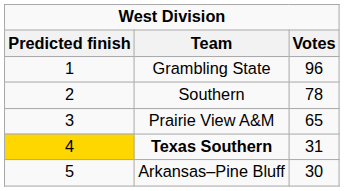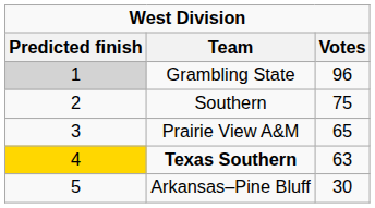Grambling State | Predicted finish: no background -> lightgrey background
Southern | Votes: 78 -> 75
Texas Southern | Votes: 31 -> 63
